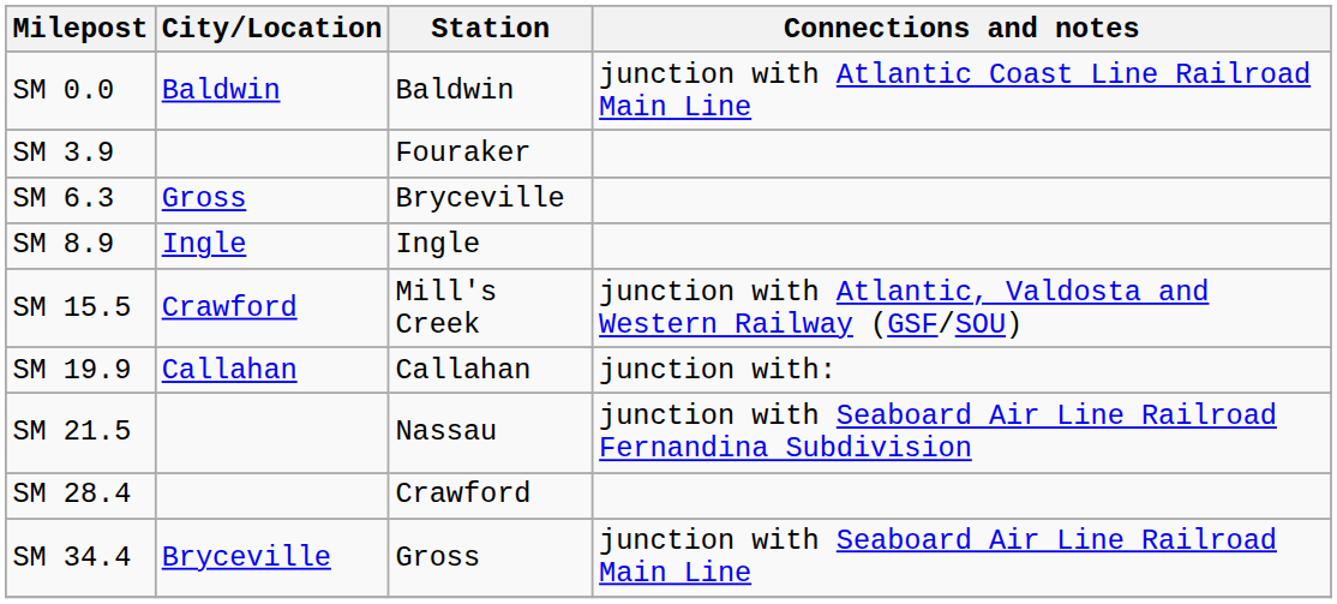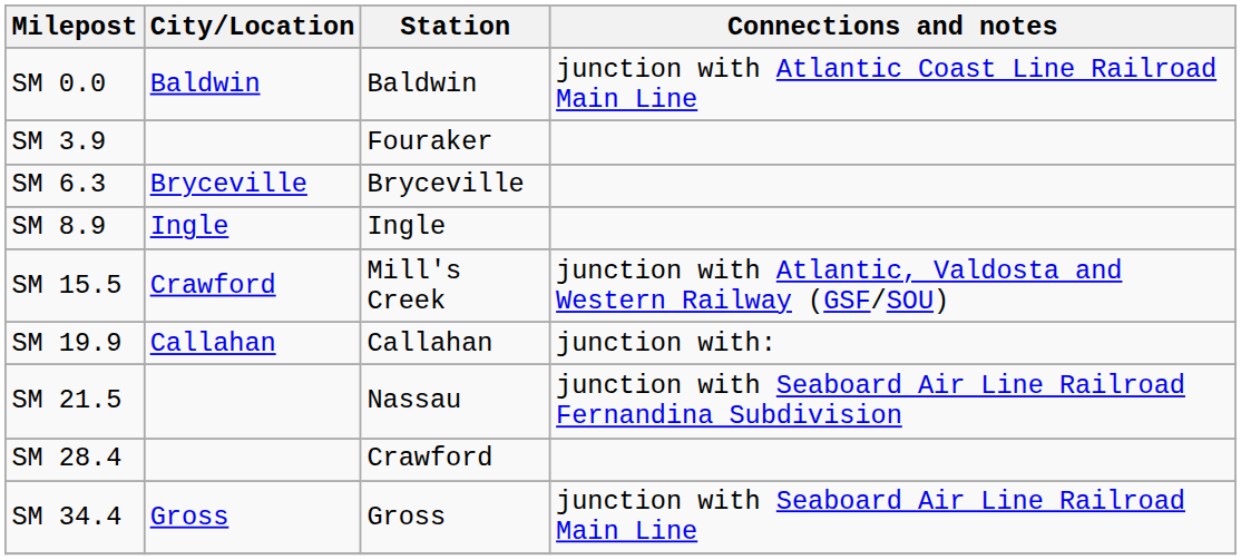SM 6.3 | City/Location: Gross -> Bryceville
SM 34.4 | City/Location: Bryceville -> Gross
